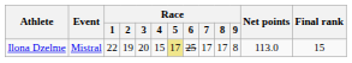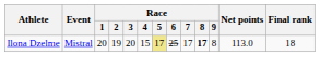Ilona Dzelme | Race / 1: 22 -> 20
Ilona Dzelme | Race / 8: normal -> bold
Ilona Dzelme | Final rank: 15 -> 18
